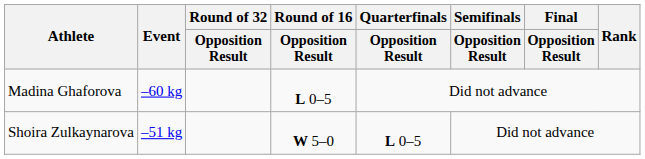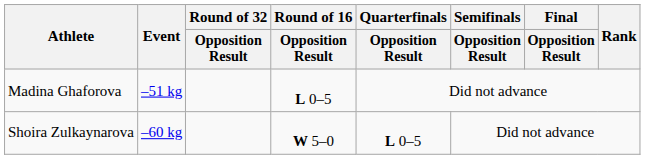Madina Ghaforova | Event: –60 kg -> –51 kg
Shoira Zulkaynarova | Event: –51 kg -> –60 kg
